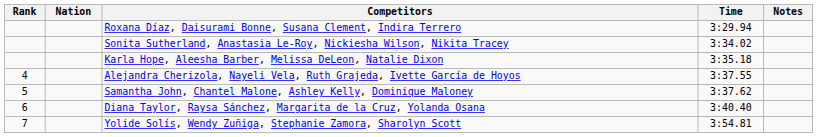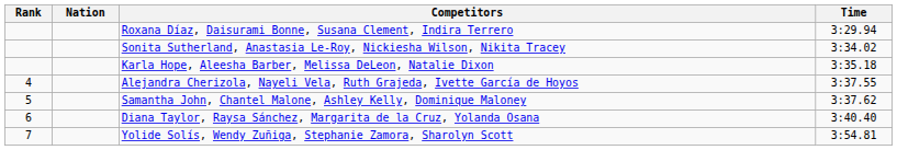- column: Notes
